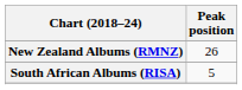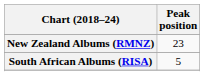New Zealand Albums (RMNZ) | Peak position: 26 -> 23
